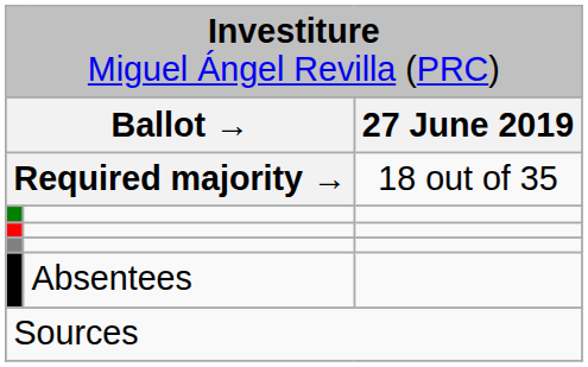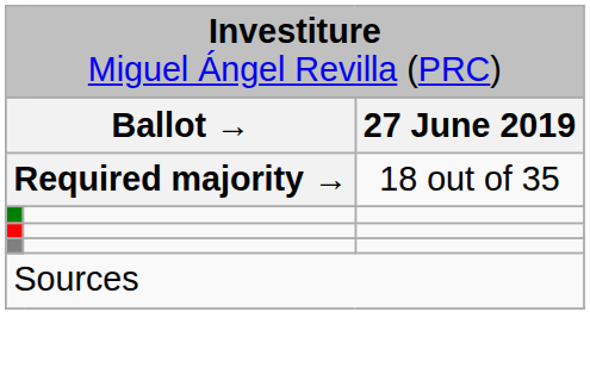- row: Absentees
